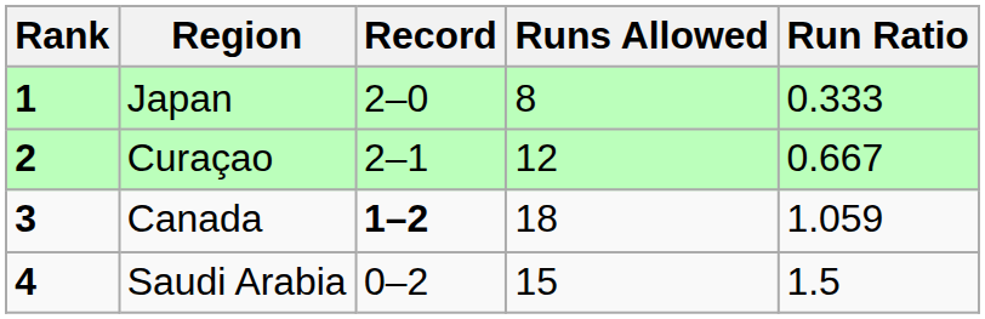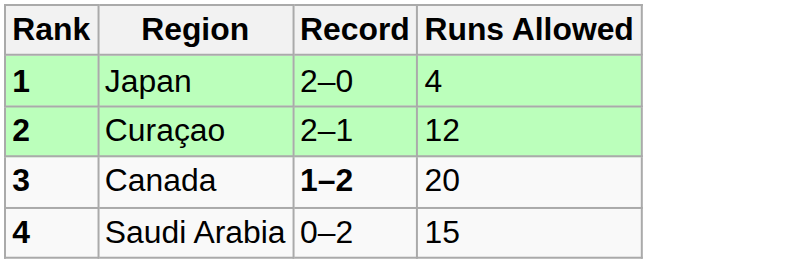- column: Run Ratio | 0.333 | 0.667 | 1.059 | 1.5
Japan | Runs Allowed: 8 -> 4
Canada | Runs Allowed: 18 -> 20
